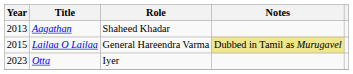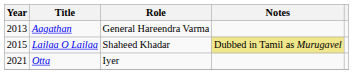Aagathan | Role: Shaheed Khadar -> General Hareendra Varma
Lailaa O Lailaa | Role: General Hareendra Varma -> Shaheed Khadar
Otta | Year: 2023 -> 2021
